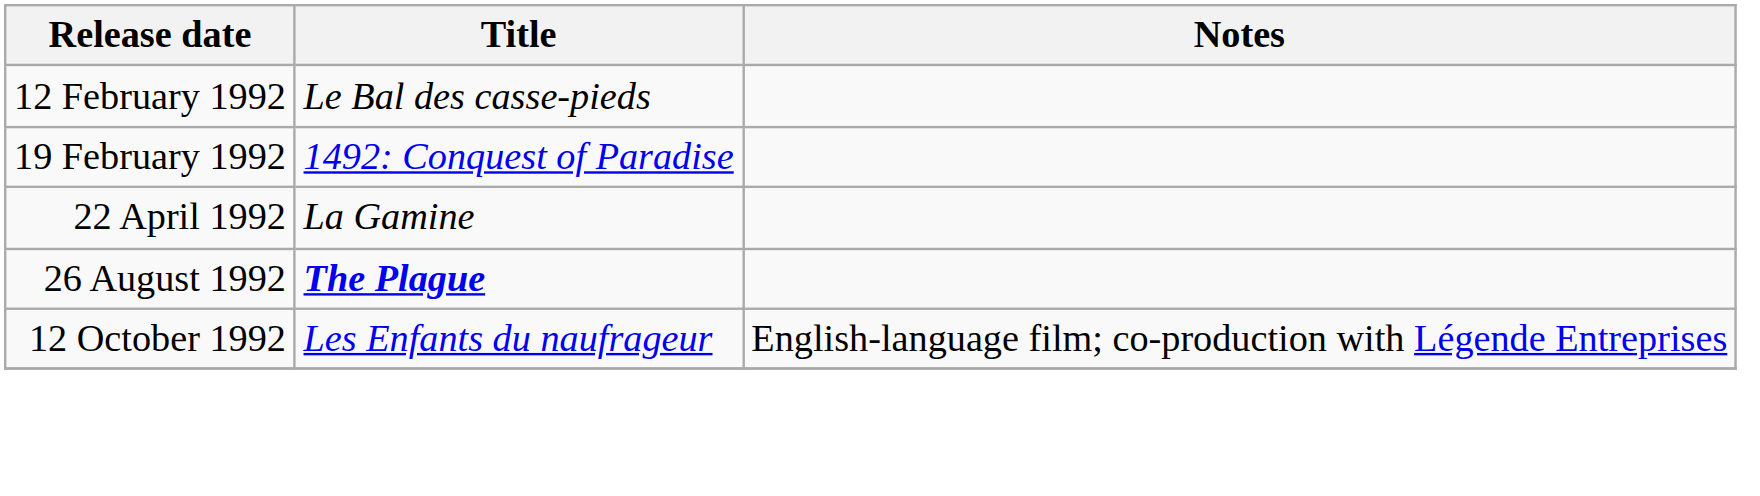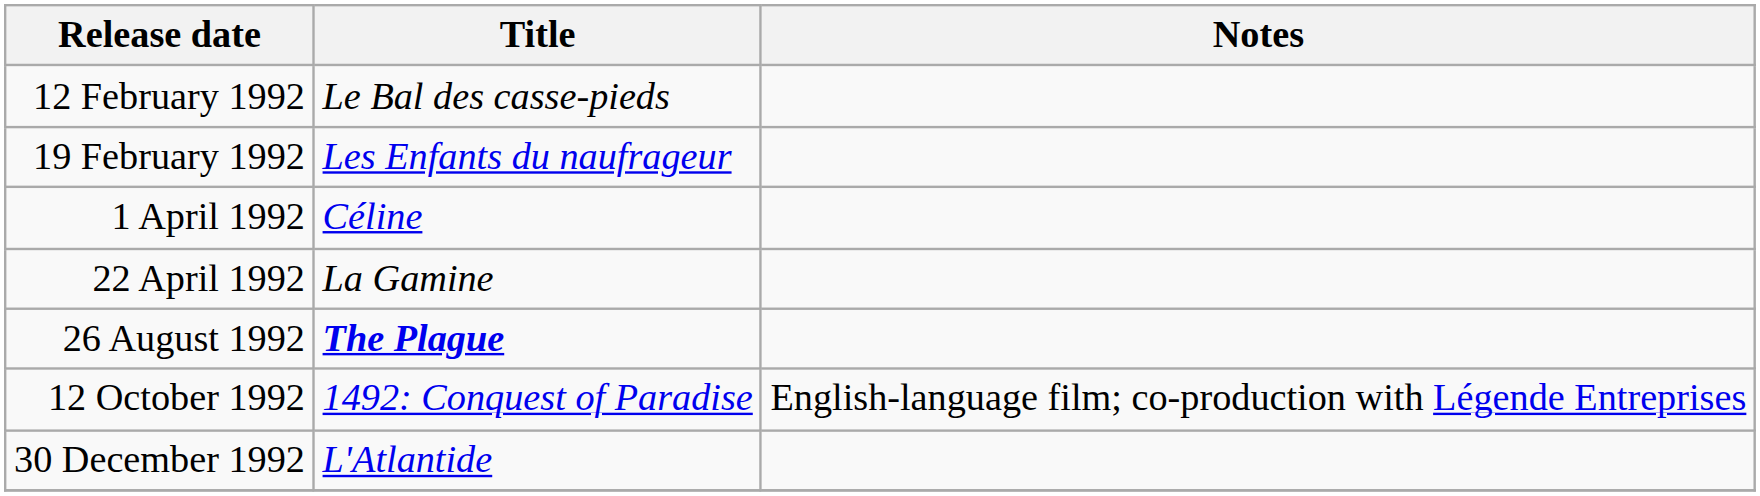19 February 1992 | Title: 1492: Conquest of Paradise -> Les Enfants du naufrageur
+ row: 1 April 1992 | Céline
12 October 1992 | Title: Les Enfants du naufrageur -> 1492: Conquest of Paradise
+ row: 30 December 1992 | L'Atlantide
